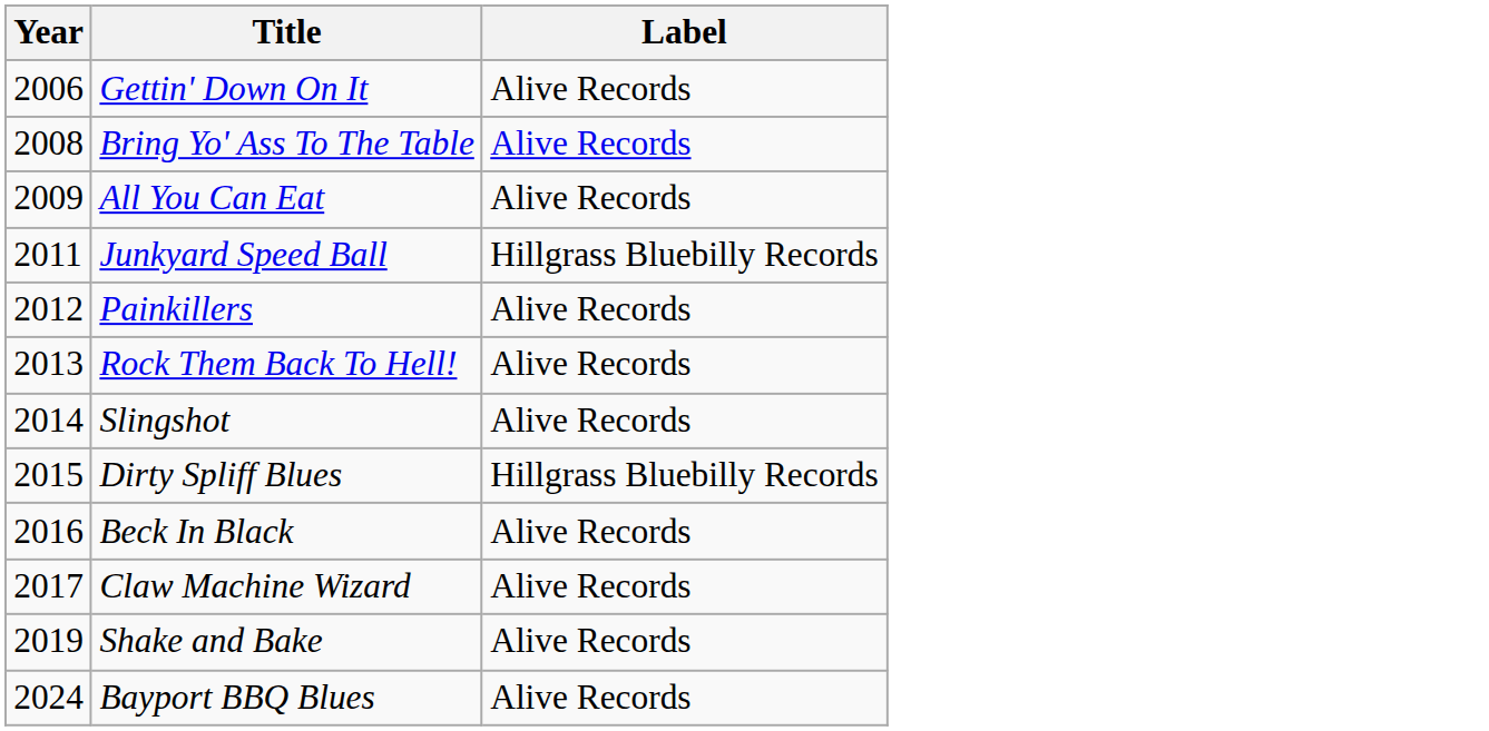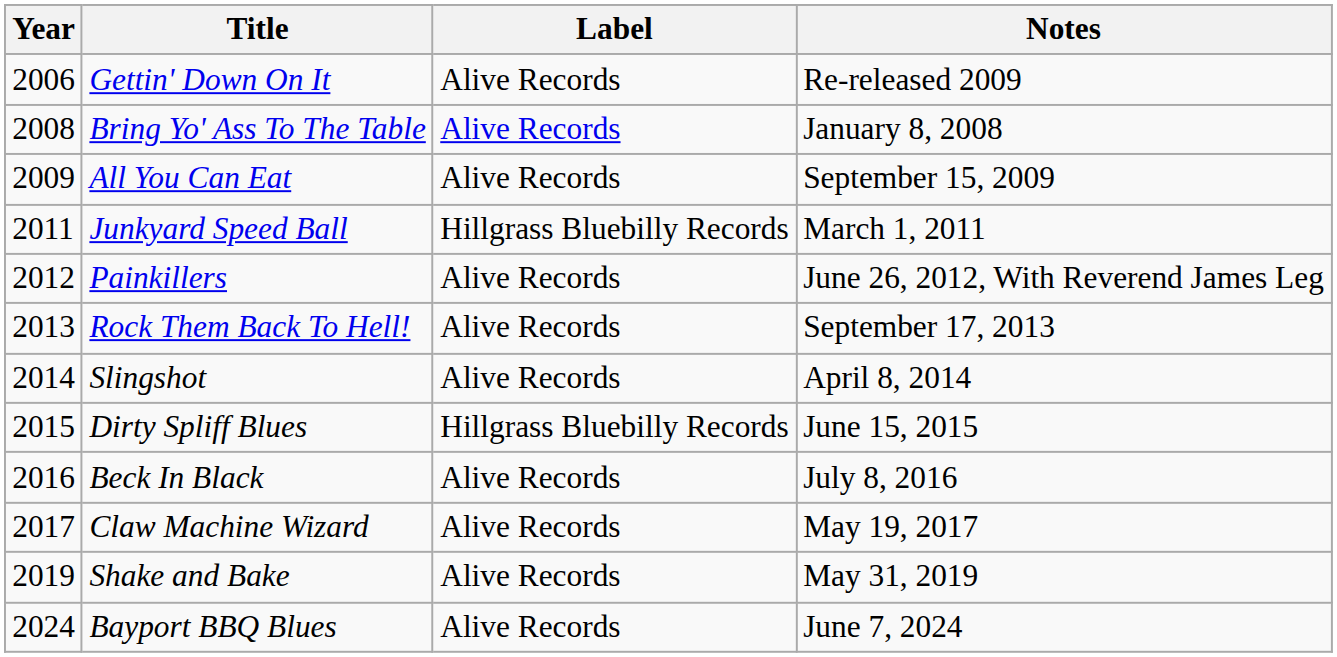+ column: Notes | Re-released 2009 | January 8, 2008 | September 15, 2009 | March 1, 2011 | June 26, 2012, With Reverend James Leg | September 17, 2013 | April 8, 2014 | June 15, 2015 | July 8, 2016 | May 19, 2017 | May 31, 2019 | June 7, 2024
